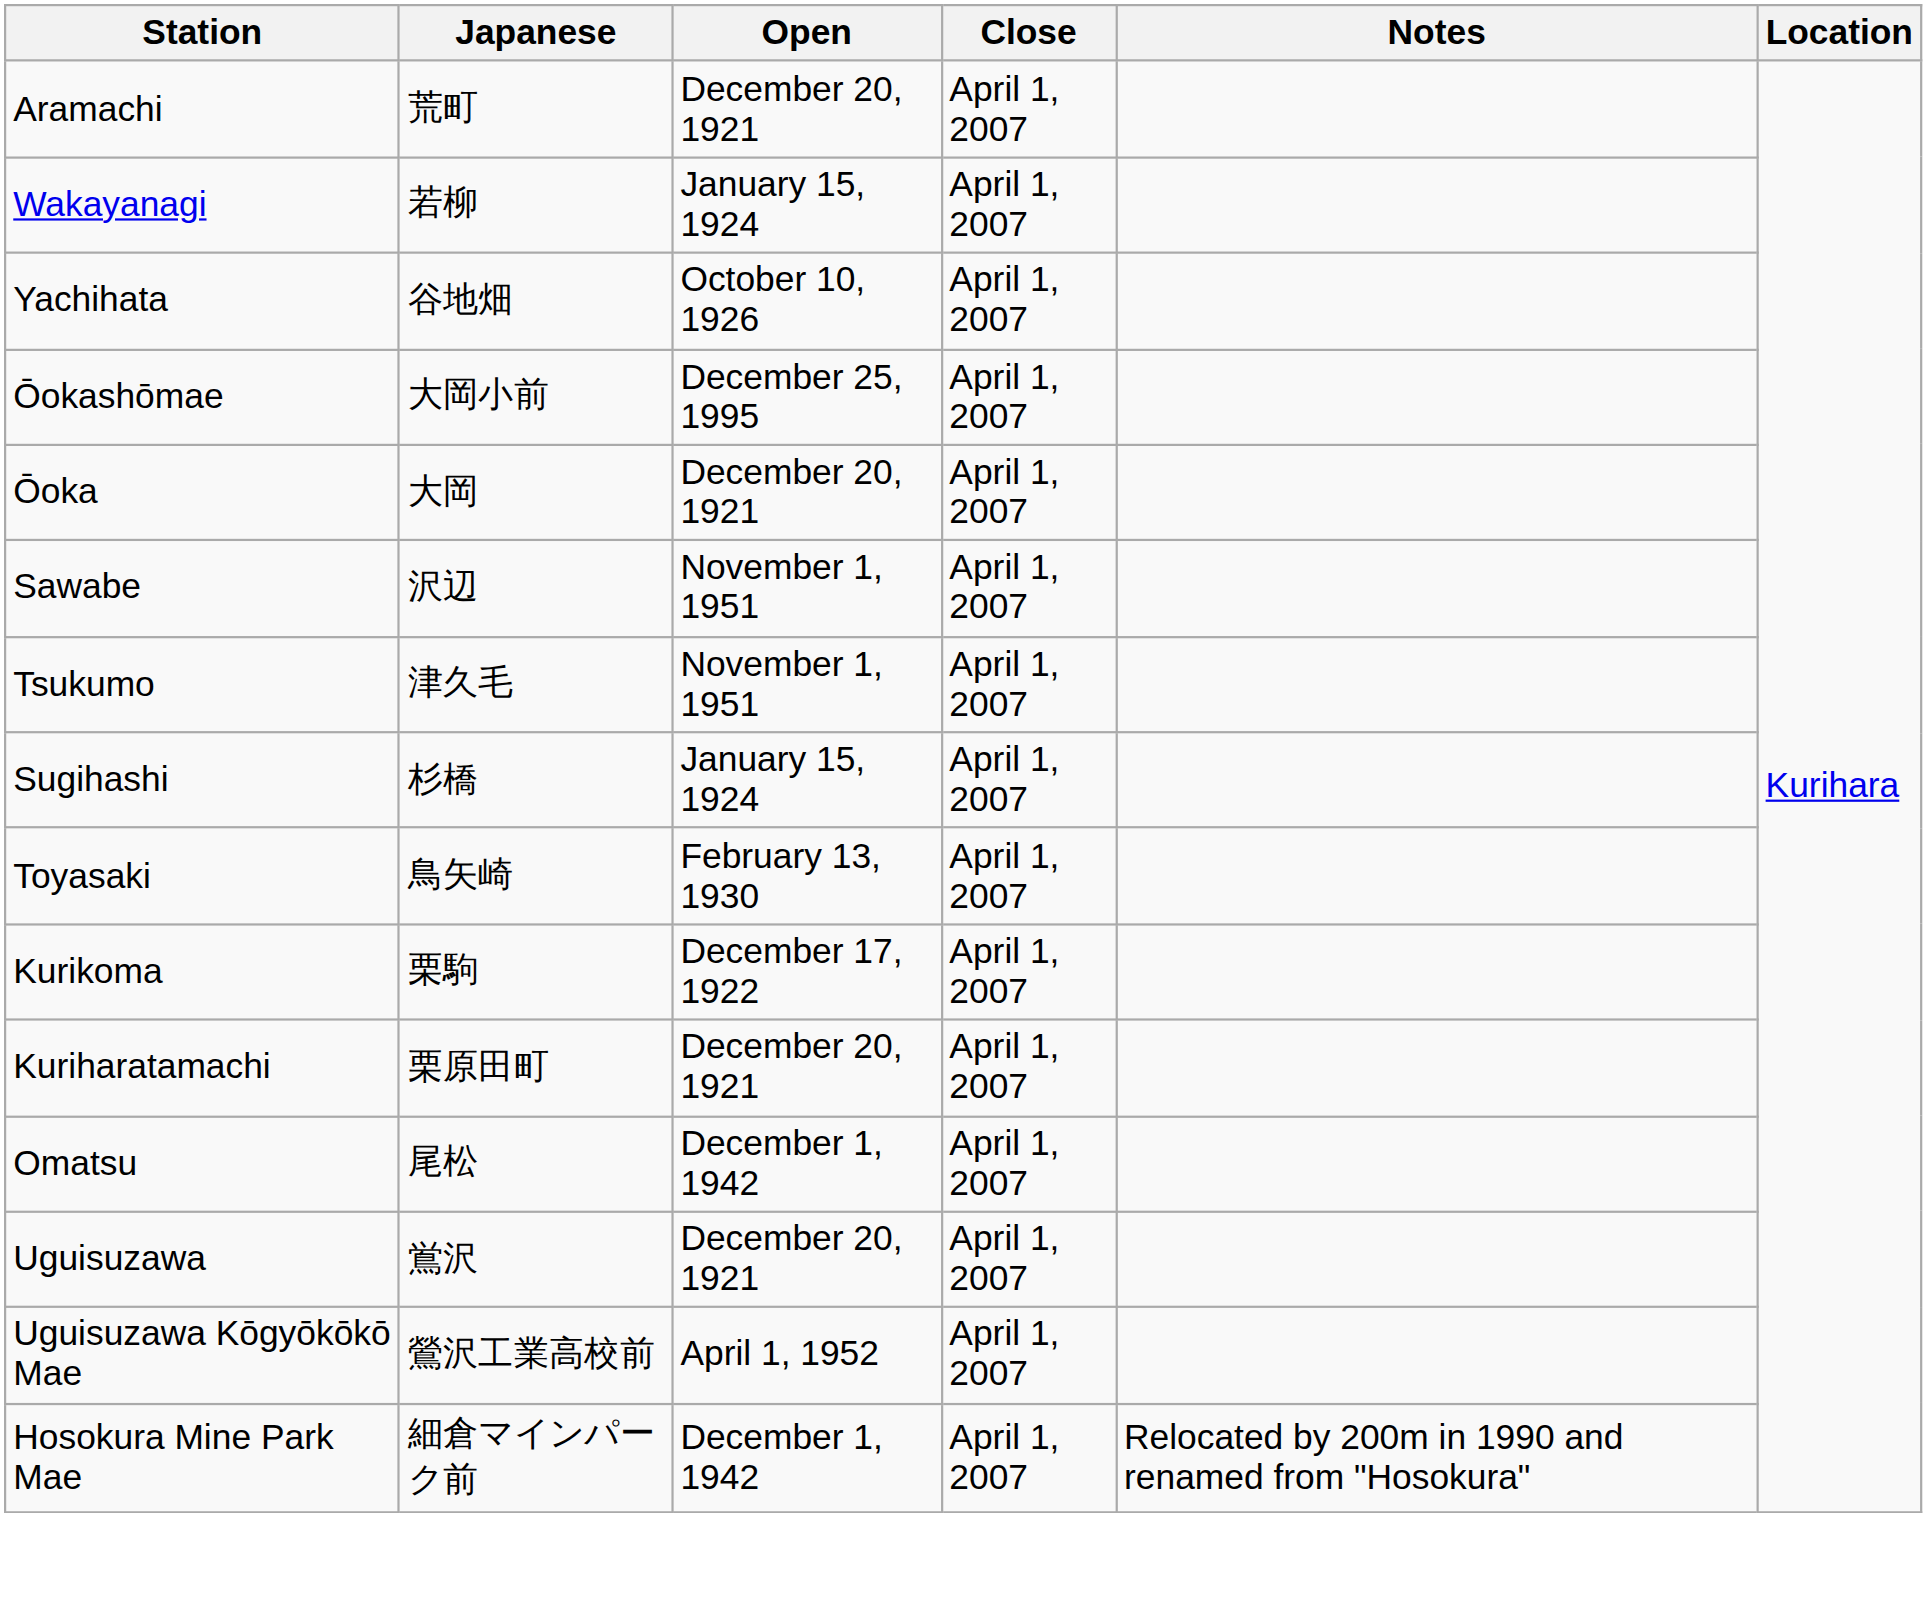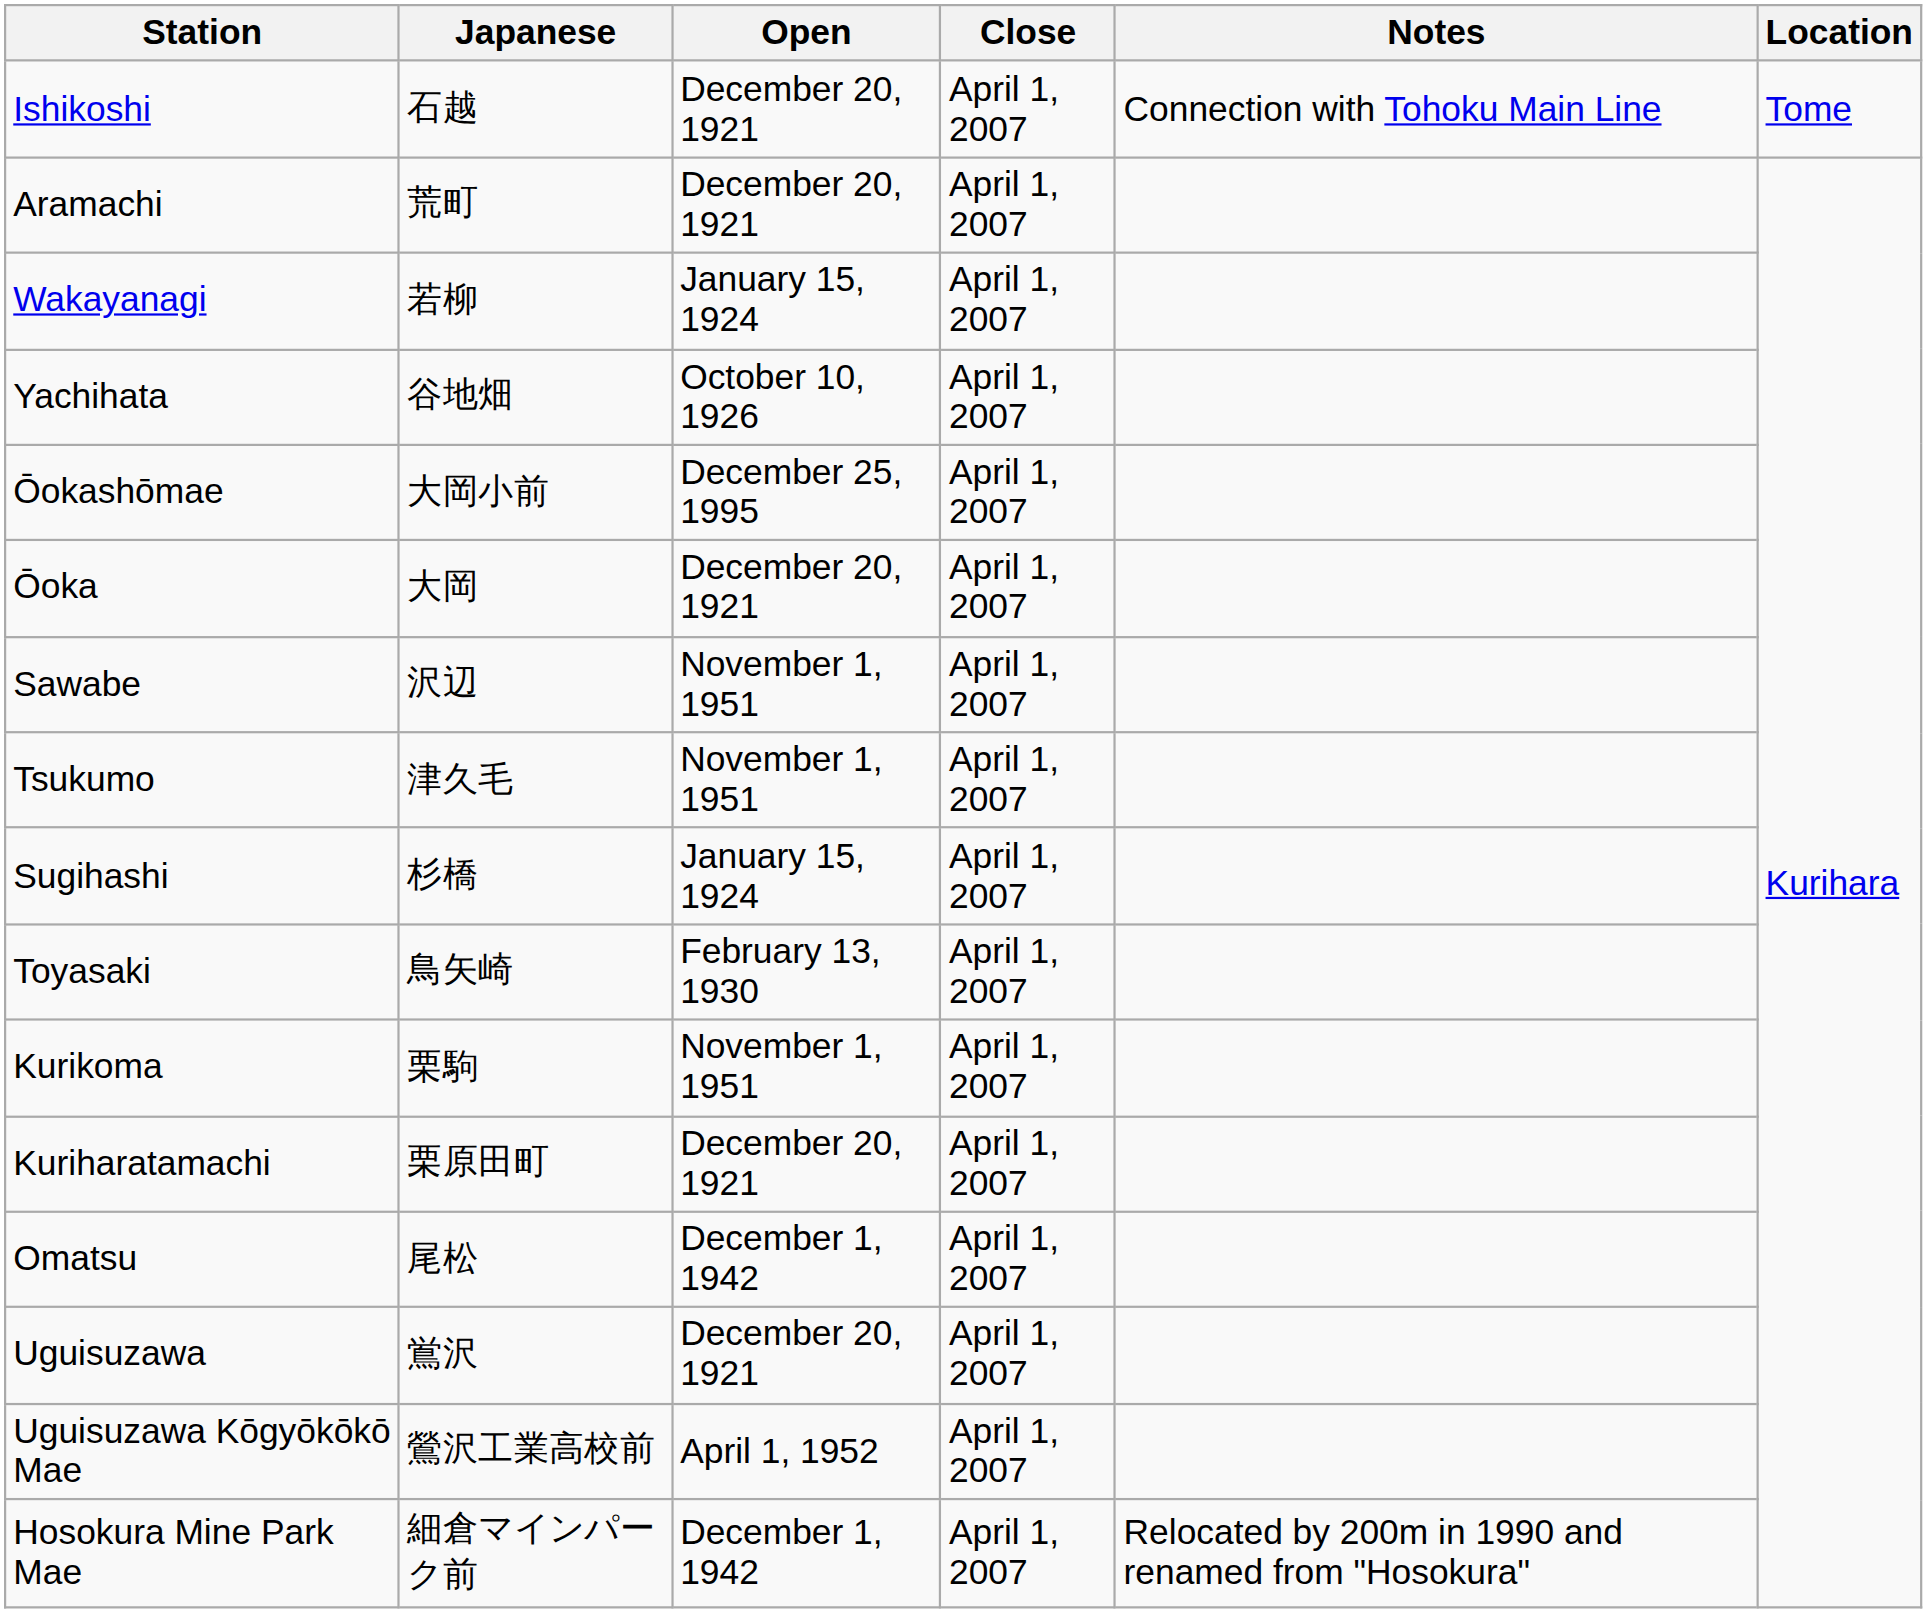+ row: Ishikoshi | 石越 | December 20, 1921 | April 1, 2007 | Connection with Tohoku Main Line | Tome
Kurikoma | Open: December 17, 1922 -> November 1, 1951
